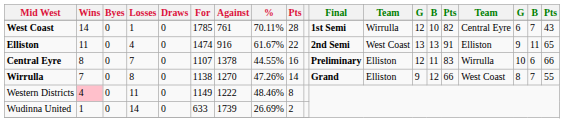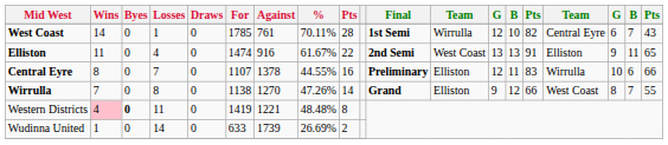Western Districts | Byes: normal -> bold
Western Districts | For: 1149 -> 1419
Western Districts | Against: 1222 -> 1221
Western Districts | %: 48.46% -> 48.48%
